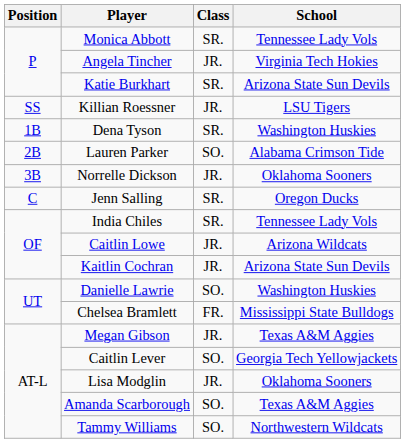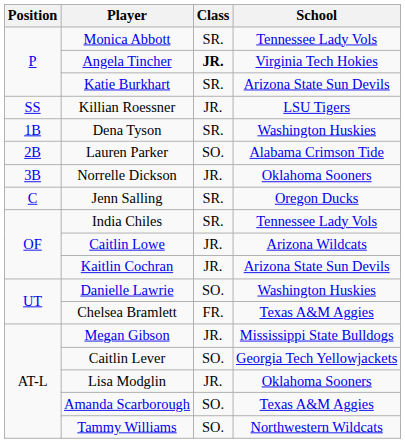Angela Tincher | Class: normal -> bold
Chelsea Bramlett | School: Mississippi State Bulldogs -> Texas A&M Aggies
Megan Gibson | School: Texas A&M Aggies -> Mississippi State Bulldogs
